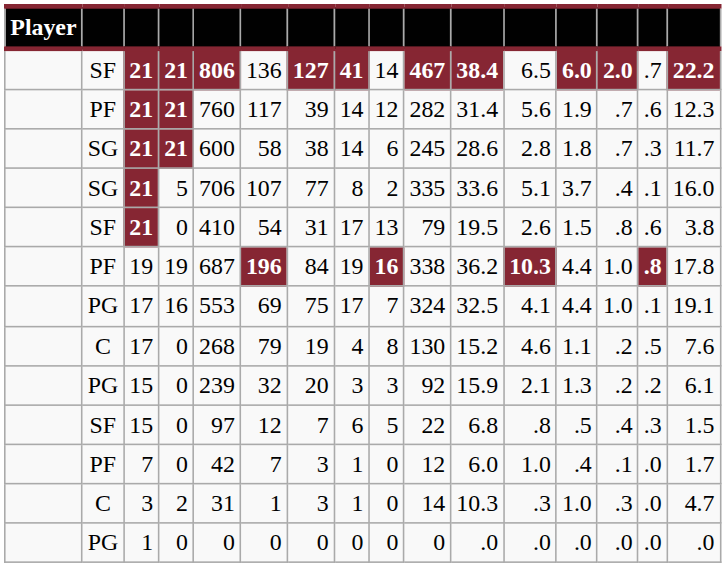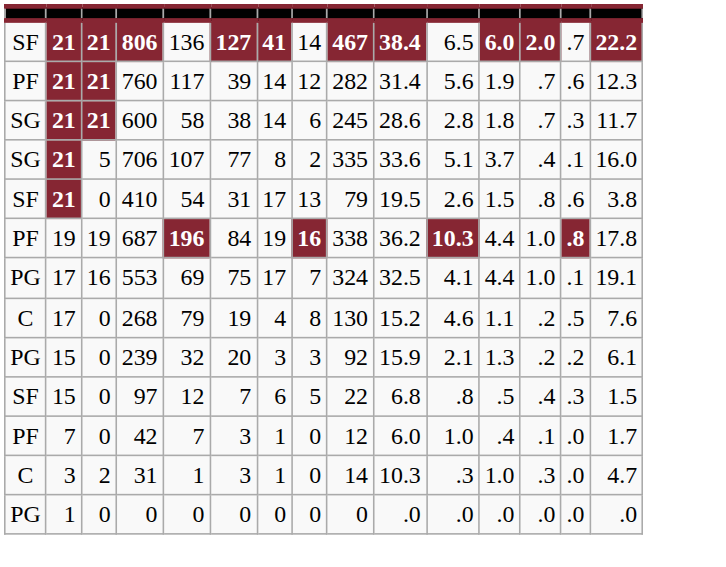- column: Player
